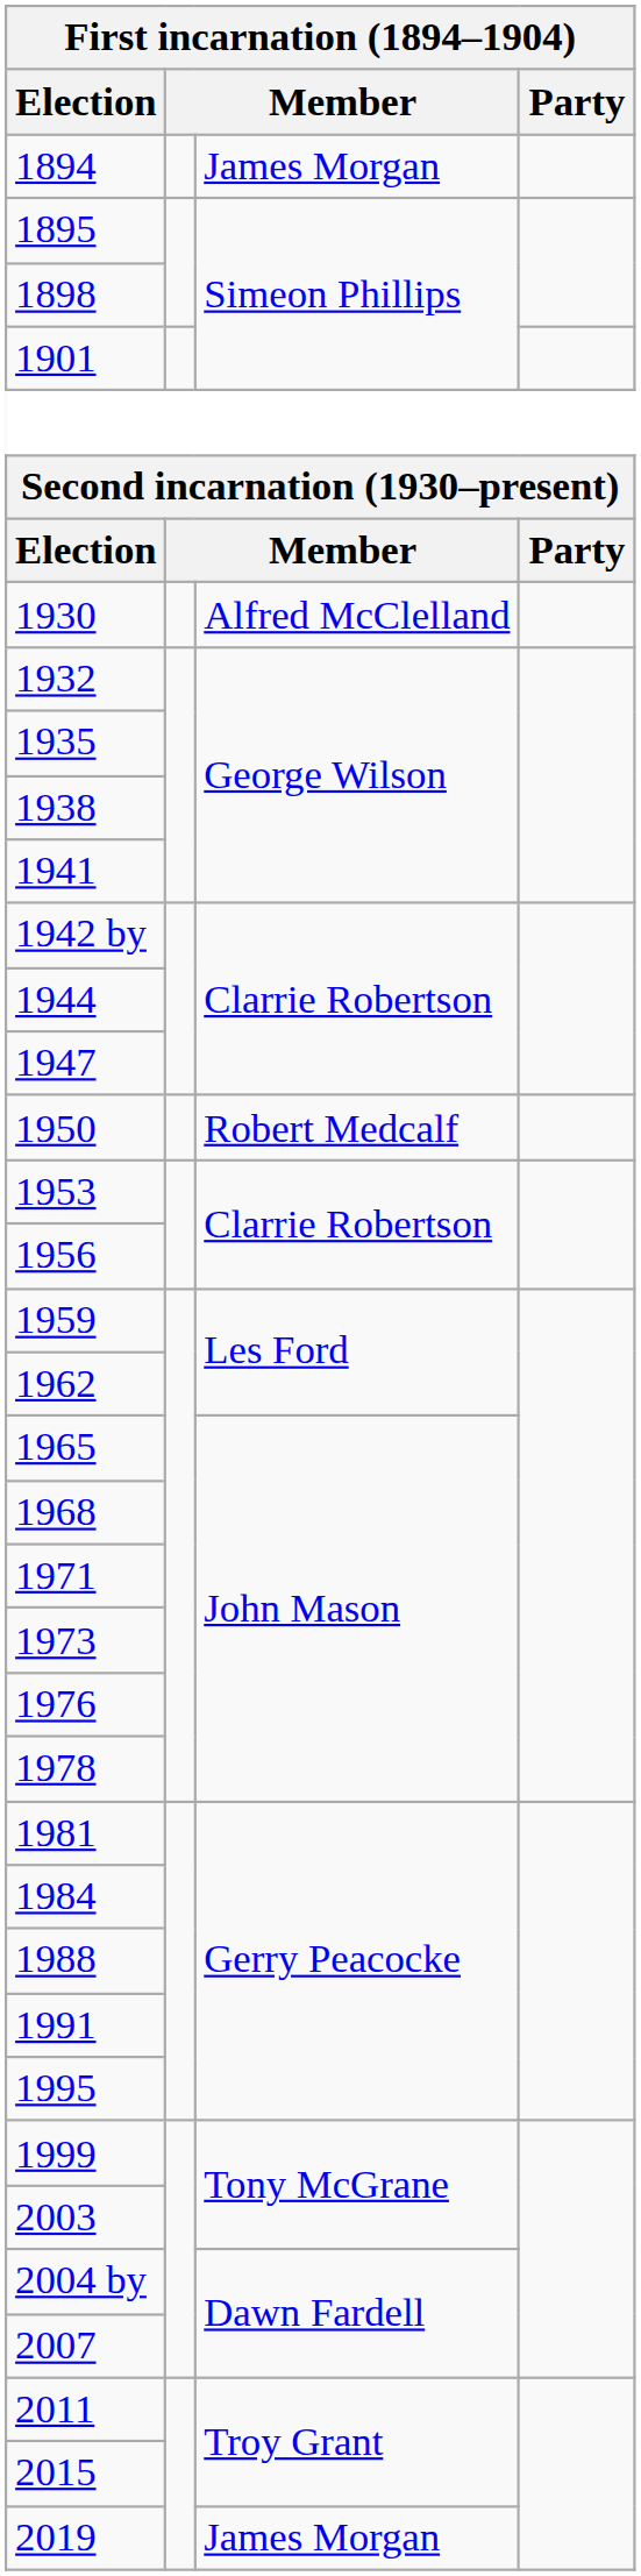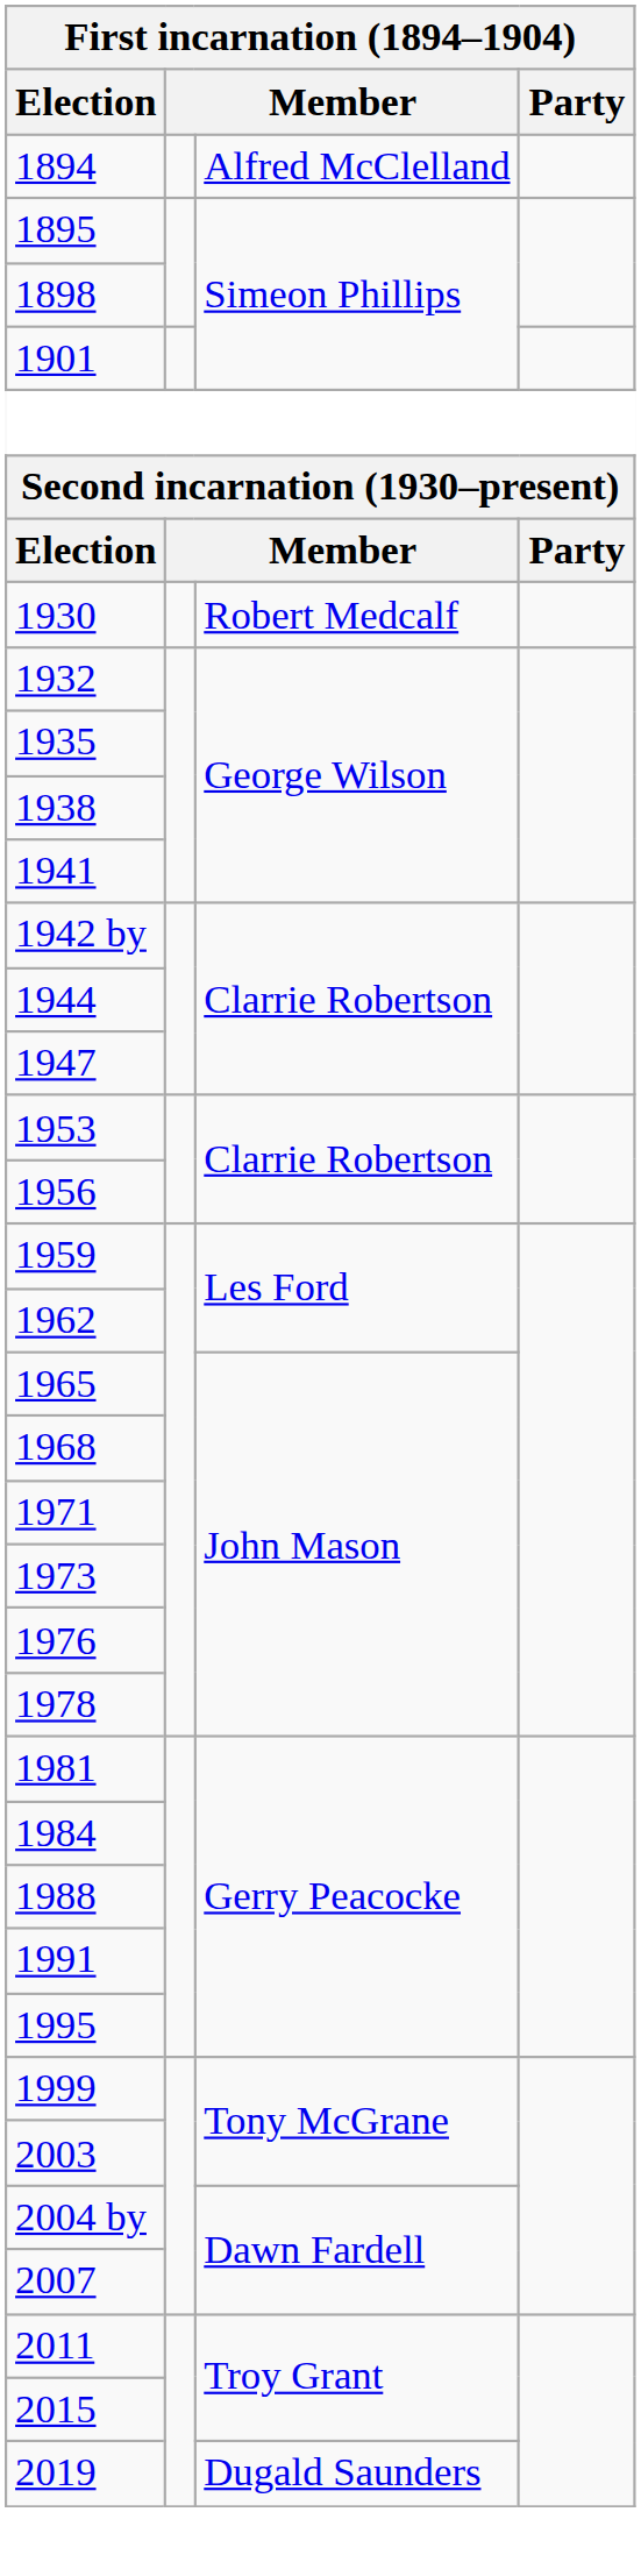1894 | column 3: James Morgan -> Alfred McClelland
1930 | column 3: Alfred McClelland -> Robert Medcalf
- row: 1950 | Robert Medcalf
2019 | column 3: James Morgan -> Dugald Saunders
